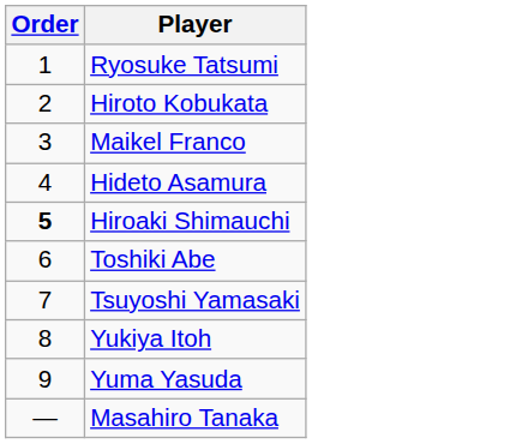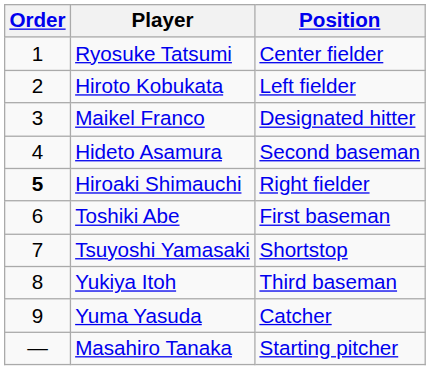+ column: Position | Center fielder | Left fielder | Designated hitter | Second baseman | Right fielder | First baseman | Shortstop | Third baseman | Catcher | Starting pitcher
